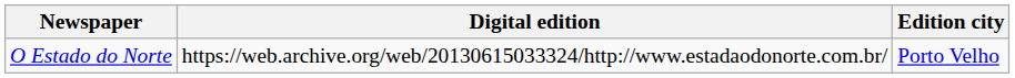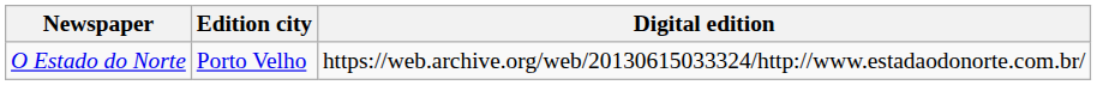columns swapped: Edition city <-> Digital edition
